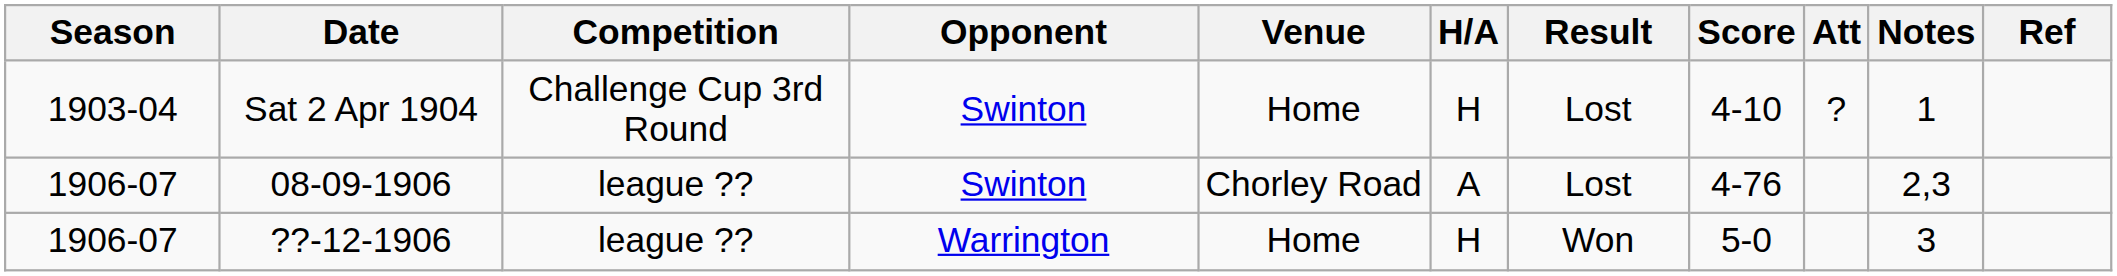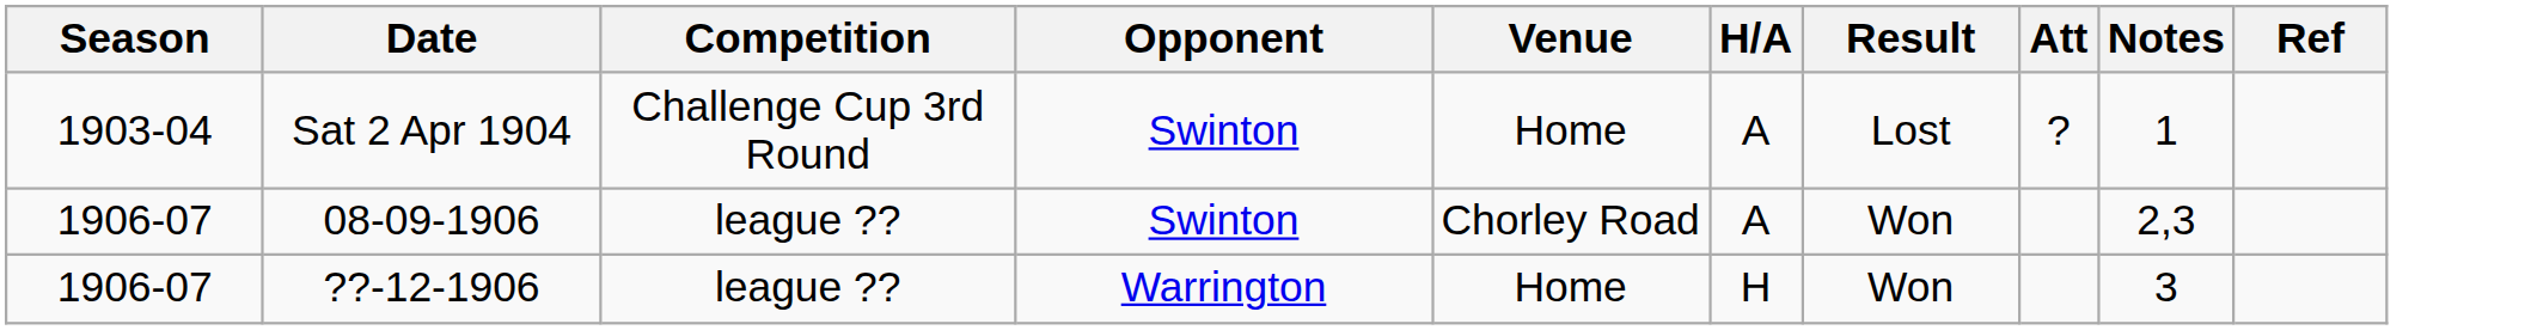- column: Score | 4-10 | 4-76 | 5-0
Sat 2 Apr 1904 | H/A: H -> A
08-09-1906 | Result: Lost -> Won
